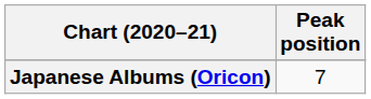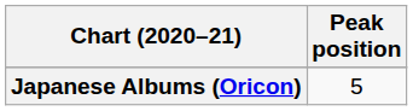Japanese Albums (Oricon) | Peak position: 7 -> 5
